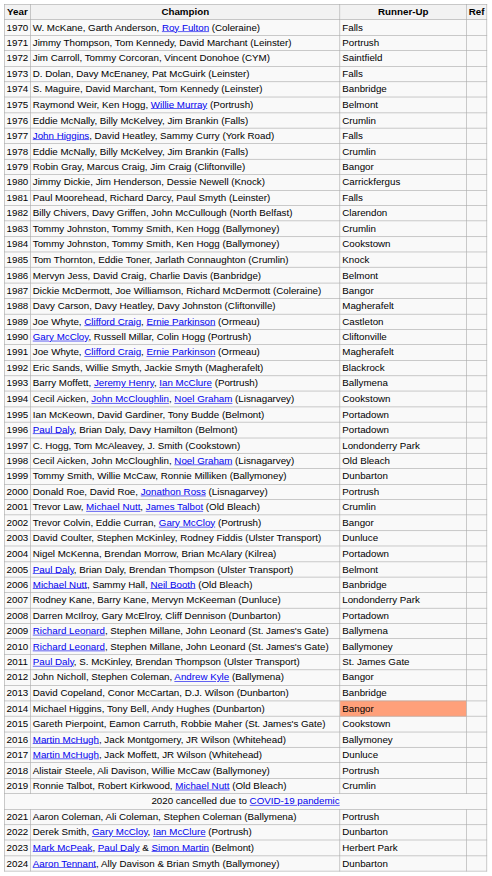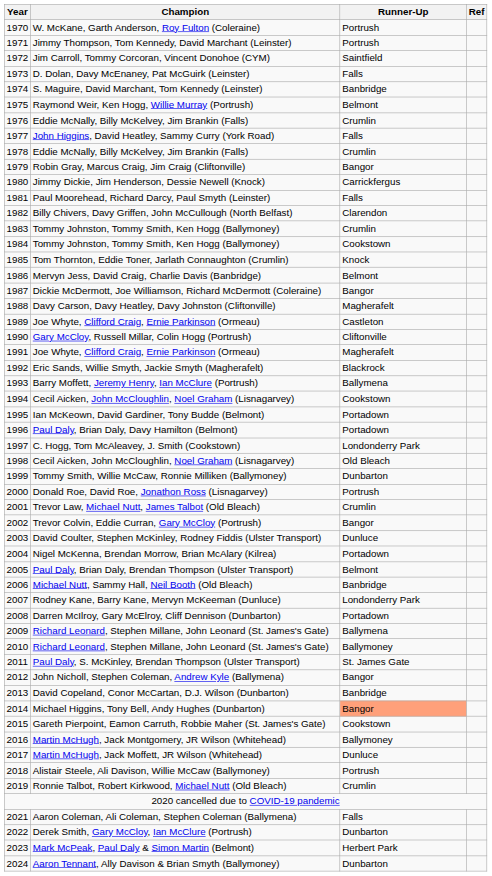W. McKane, Garth Anderson, Roy Fulton (Coleraine) | Runner-Up: Falls -> Portrush
Aaron Coleman, Ali Coleman, Stephen Coleman (Ballymena) | Runner-Up: Portrush -> Falls
